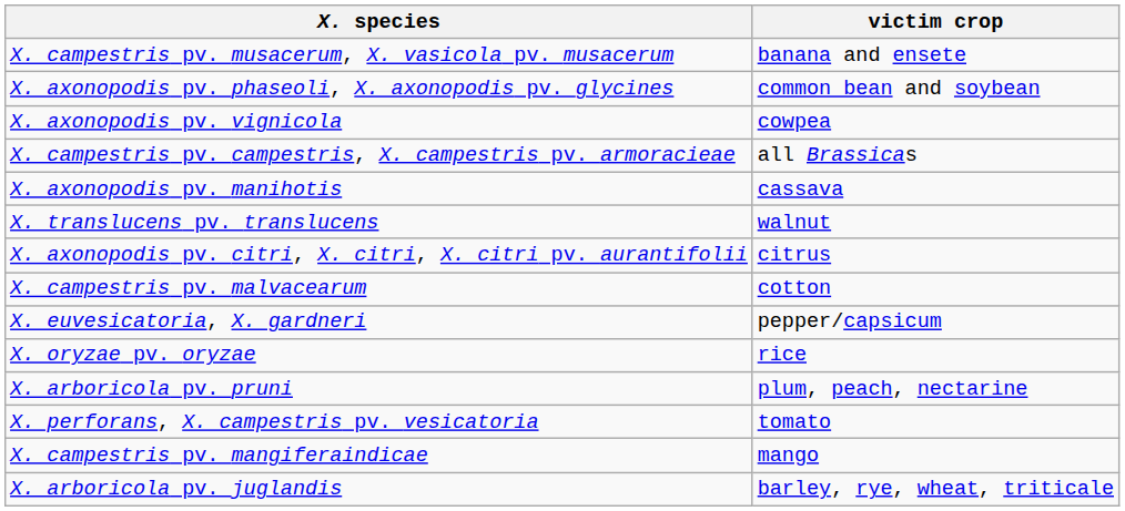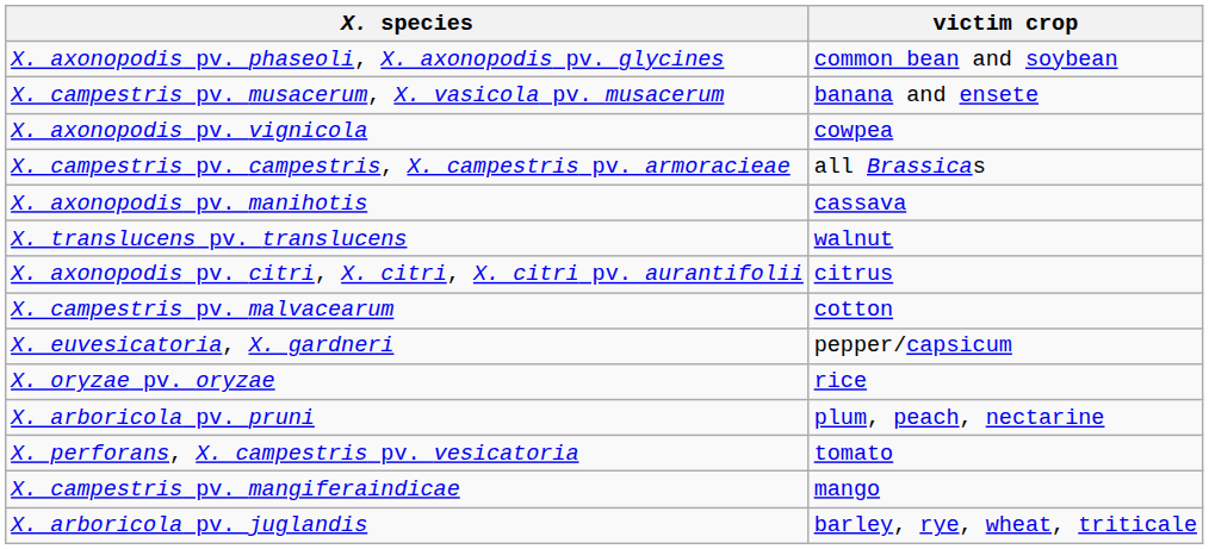rows swapped: X. campestris pv. musacerum, X. vasicola pv. musacerum <-> X. axonopodis pv. phaseoli, X. axonopodis pv. glycines
